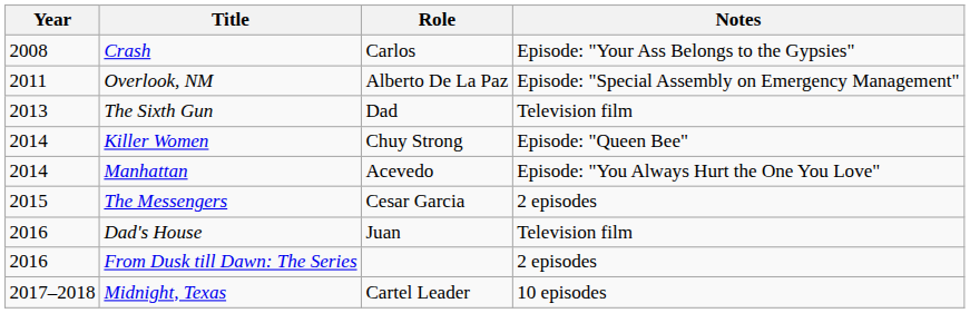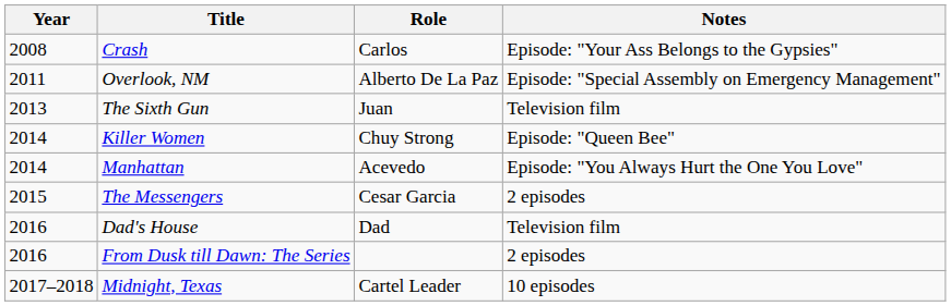The Sixth Gun | Role: Dad -> Juan
Dad's House | Role: Juan -> Dad
